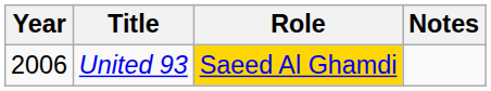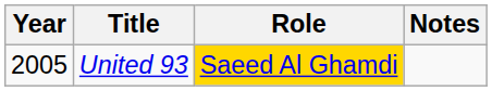United 93 | Year: 2006 -> 2005
